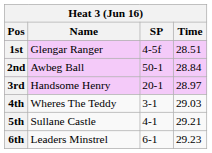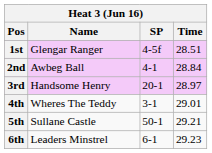2nd | SP: 50-1 -> 4-1
4th | Time: 29.03 -> 29.01
5th | SP: 4-1 -> 50-1
